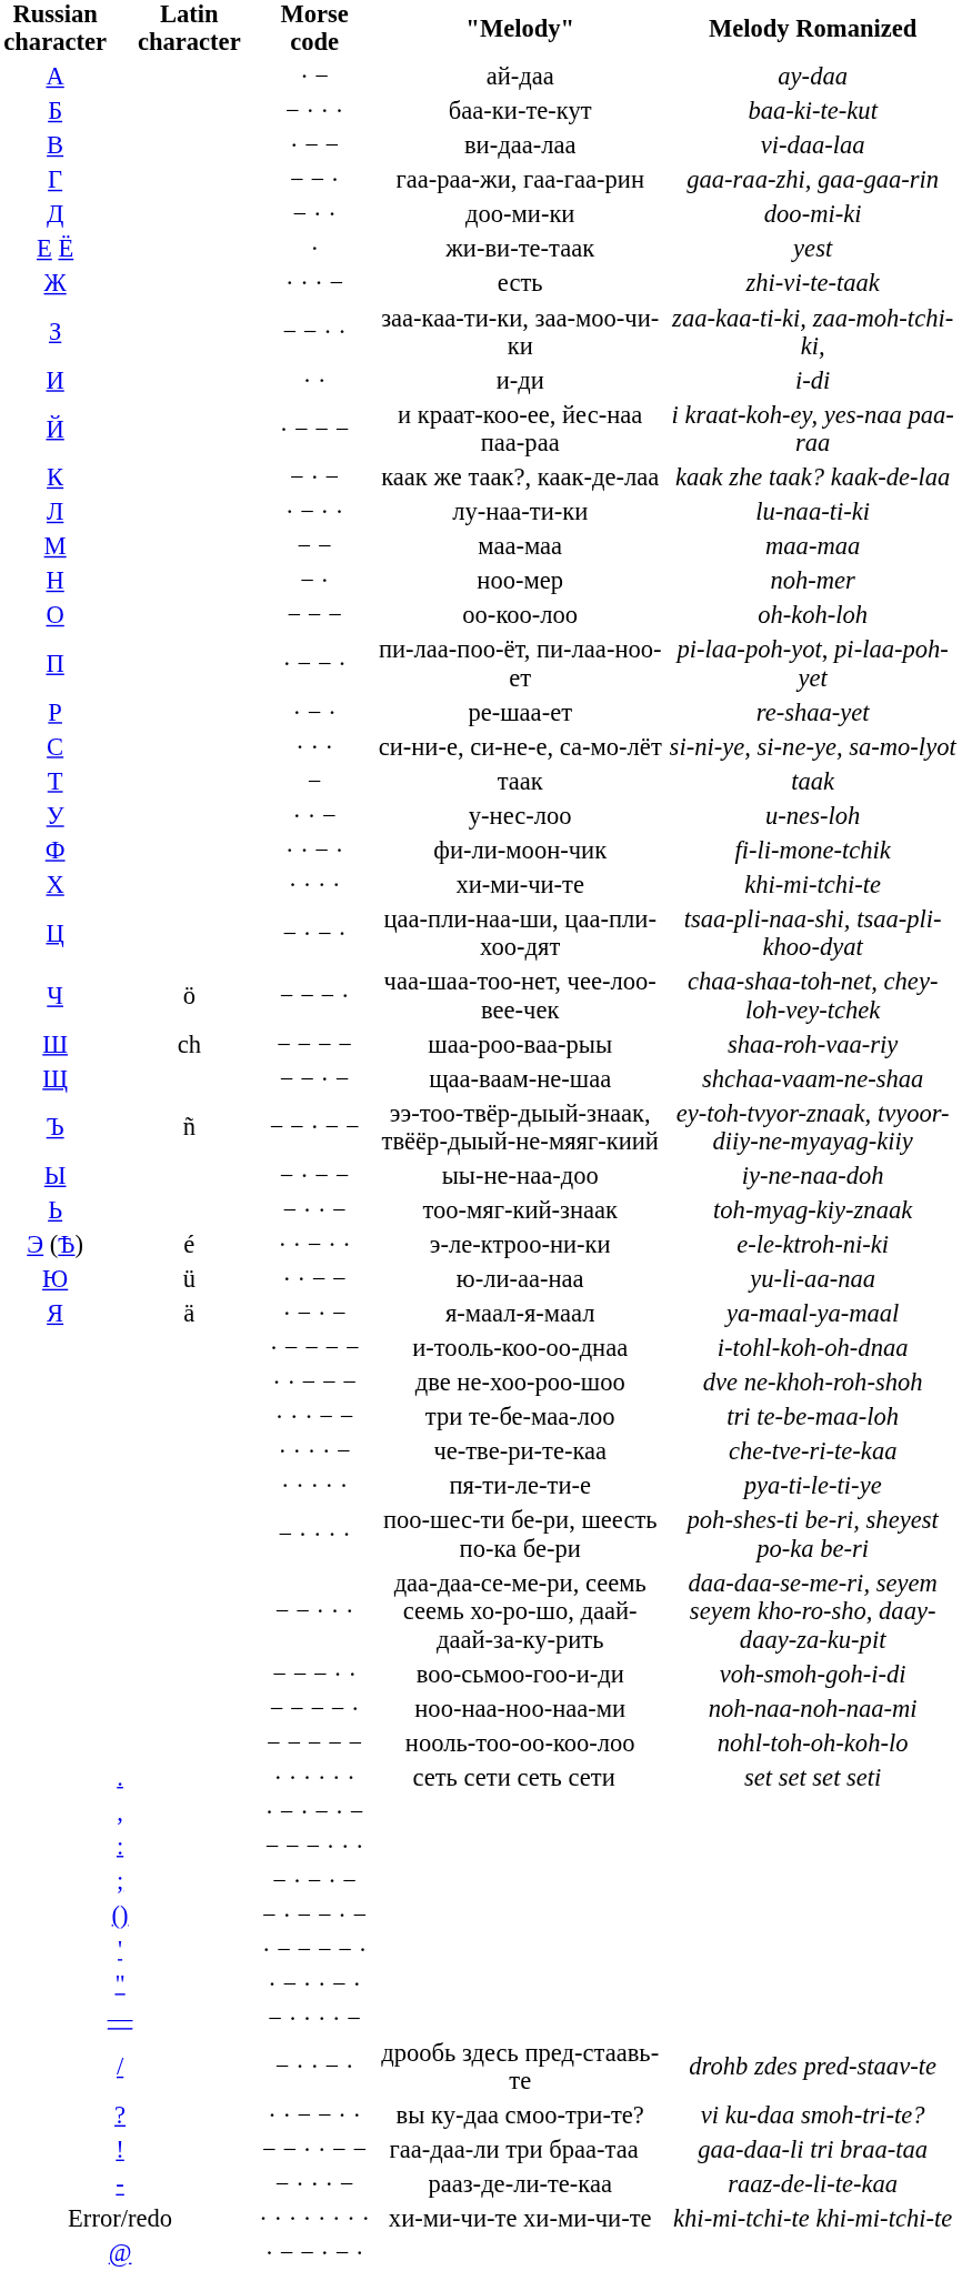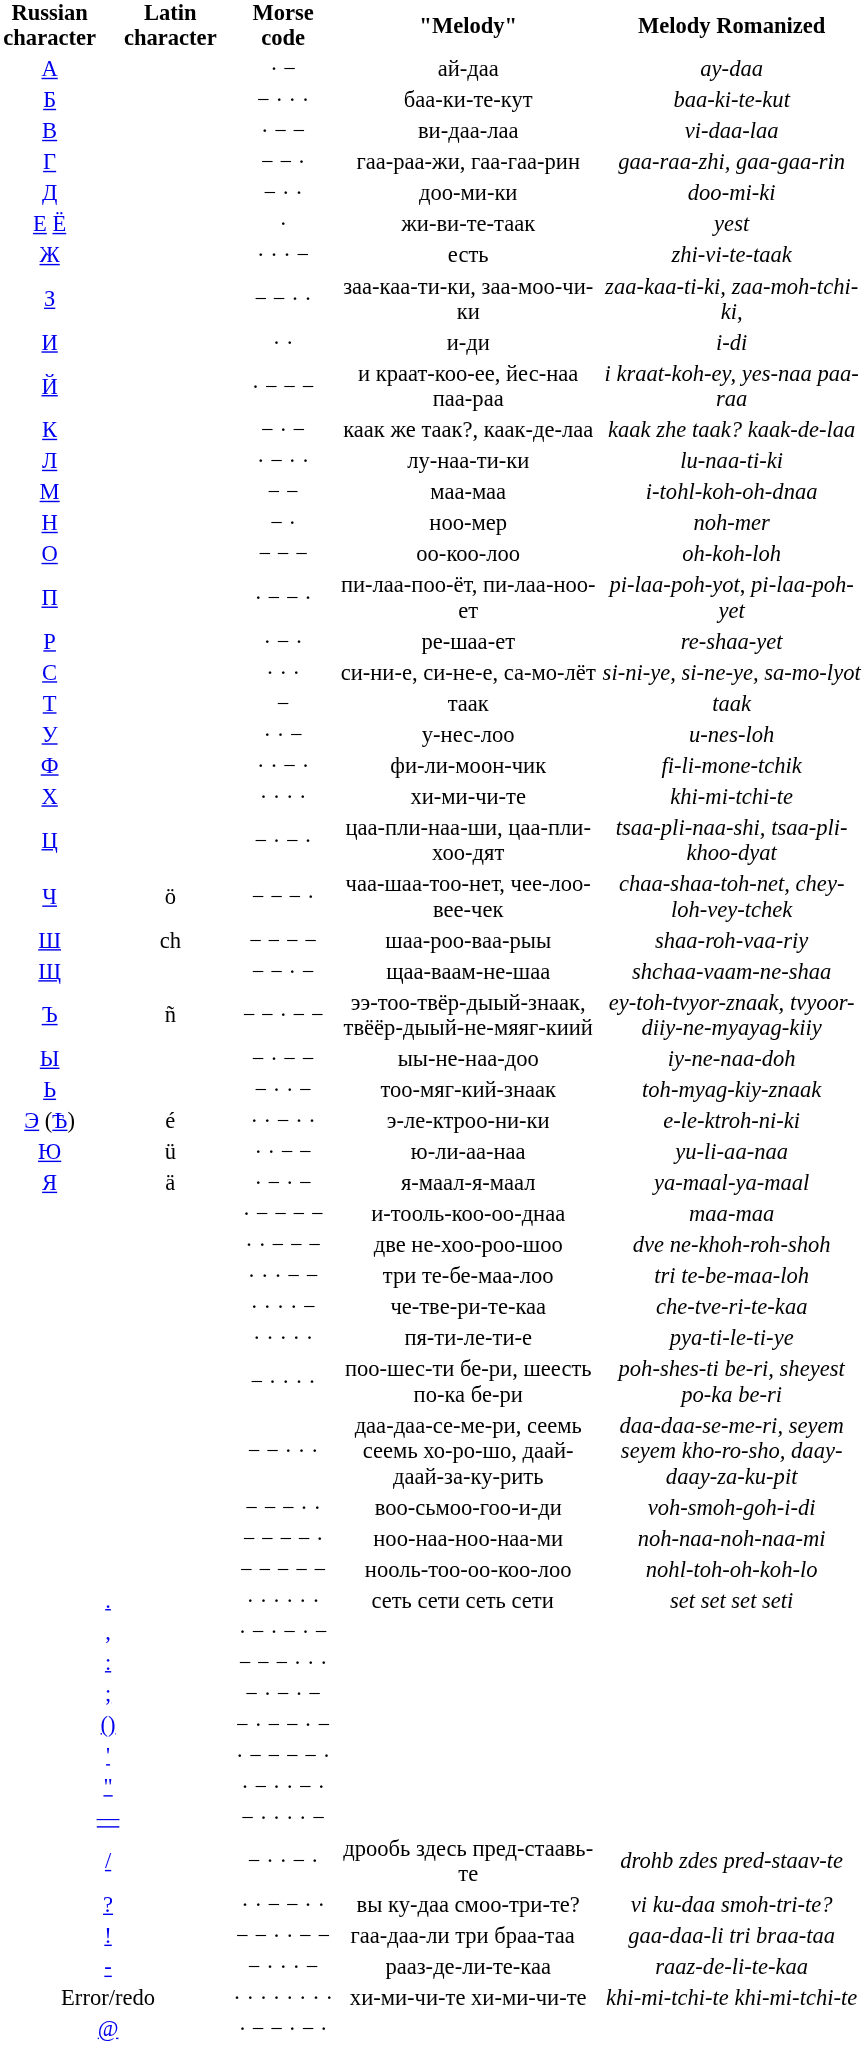− − | Melody Romanized: maa-maa -> i-tohl-koh-oh-dnaa
· − − − − | Melody Romanized: i-tohl-koh-oh-dnaa -> maa-maa
